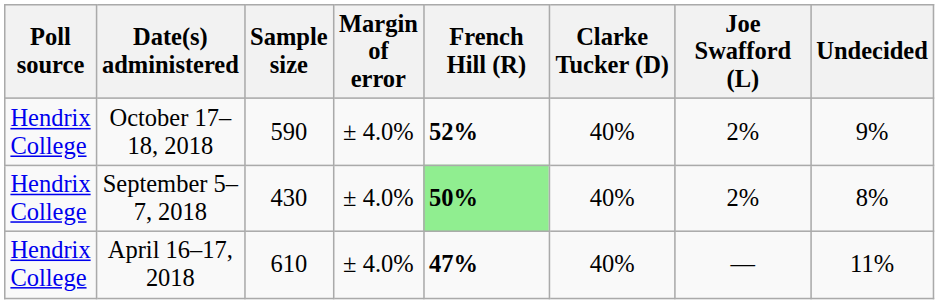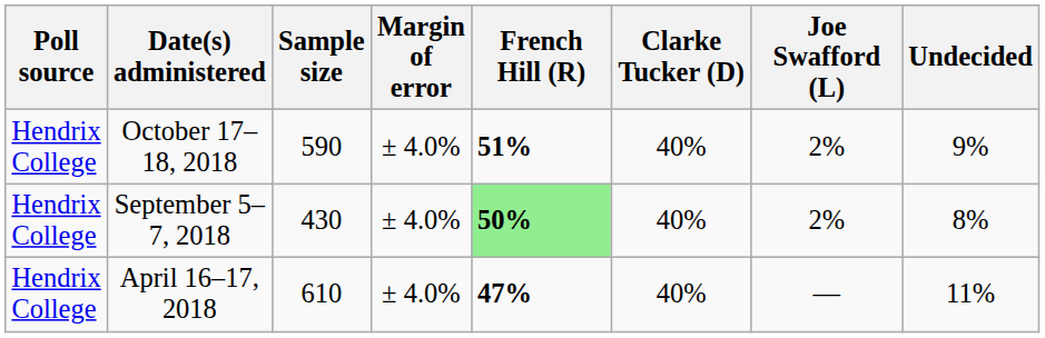October 17–18, 2018 | French Hill (R): 52% -> 51%
